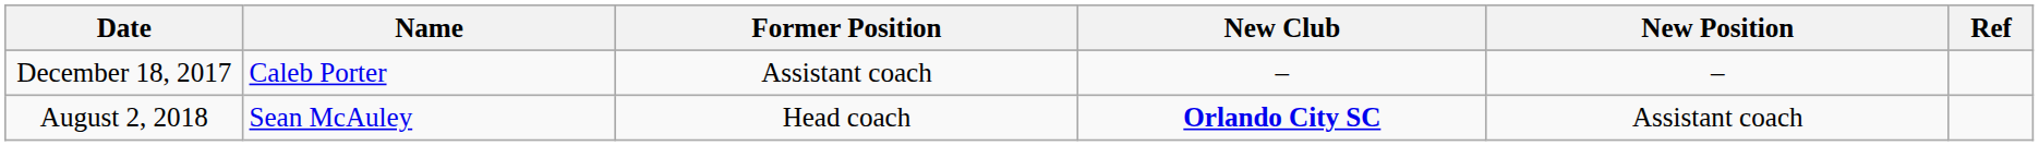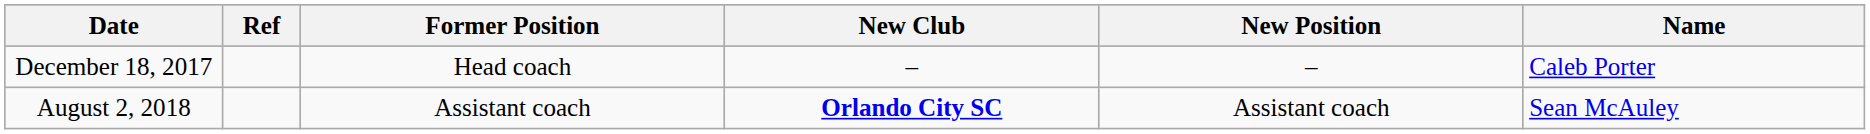columns swapped: Name <-> Ref
December 18, 2017 | Former Position: Assistant coach -> Head coach
August 2, 2018 | Former Position: Head coach -> Assistant coach
